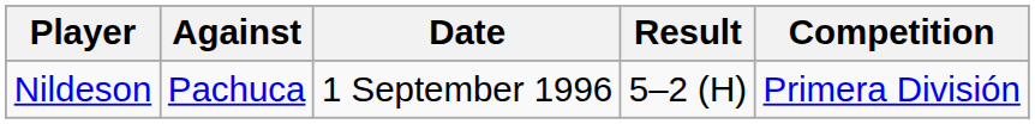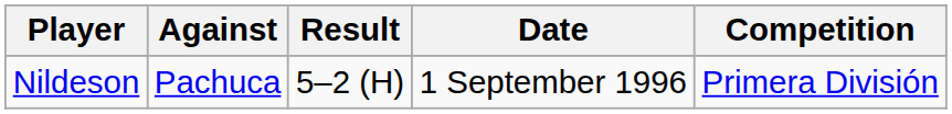columns swapped: Result <-> Date
